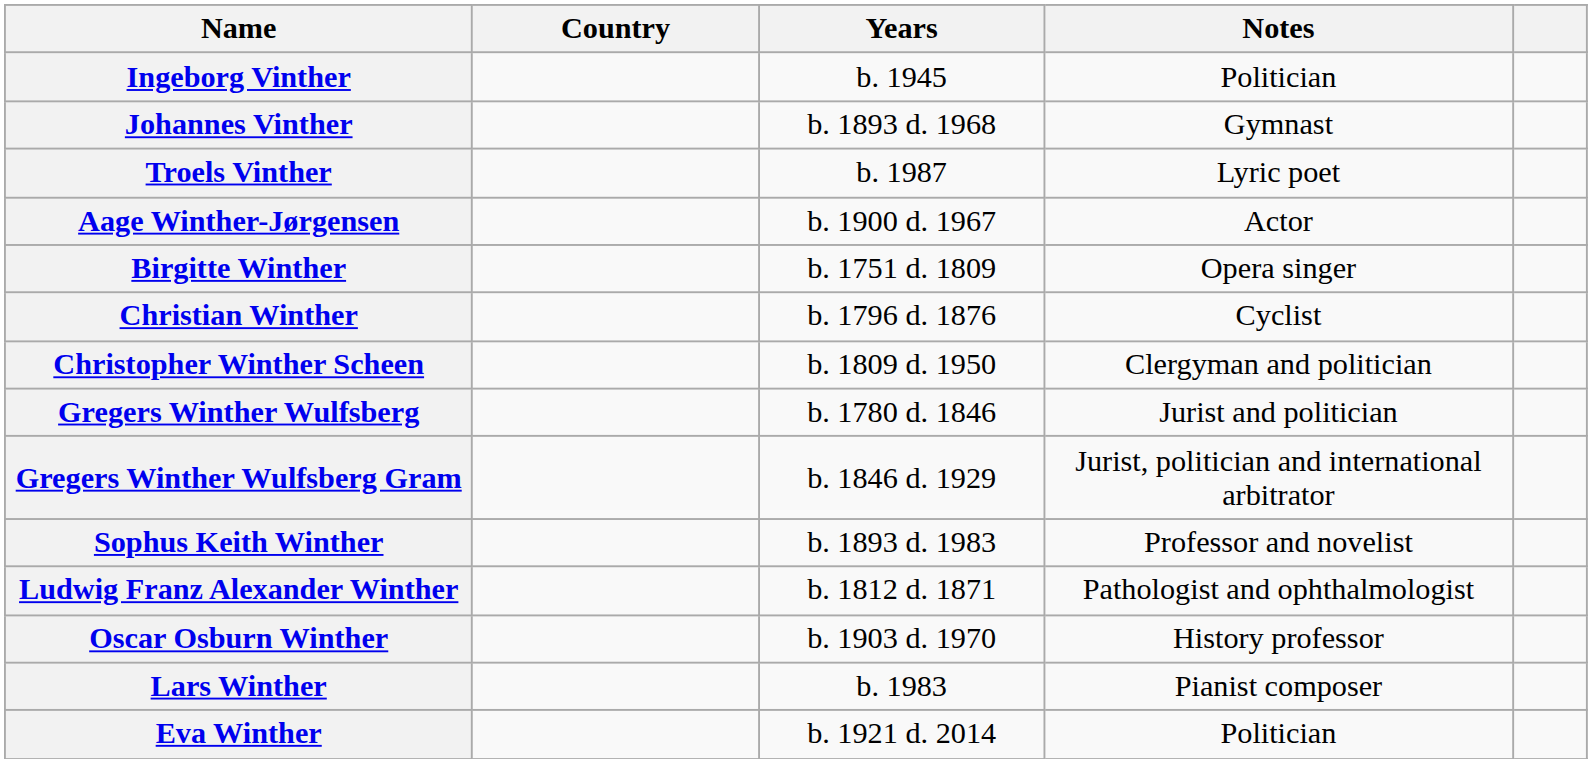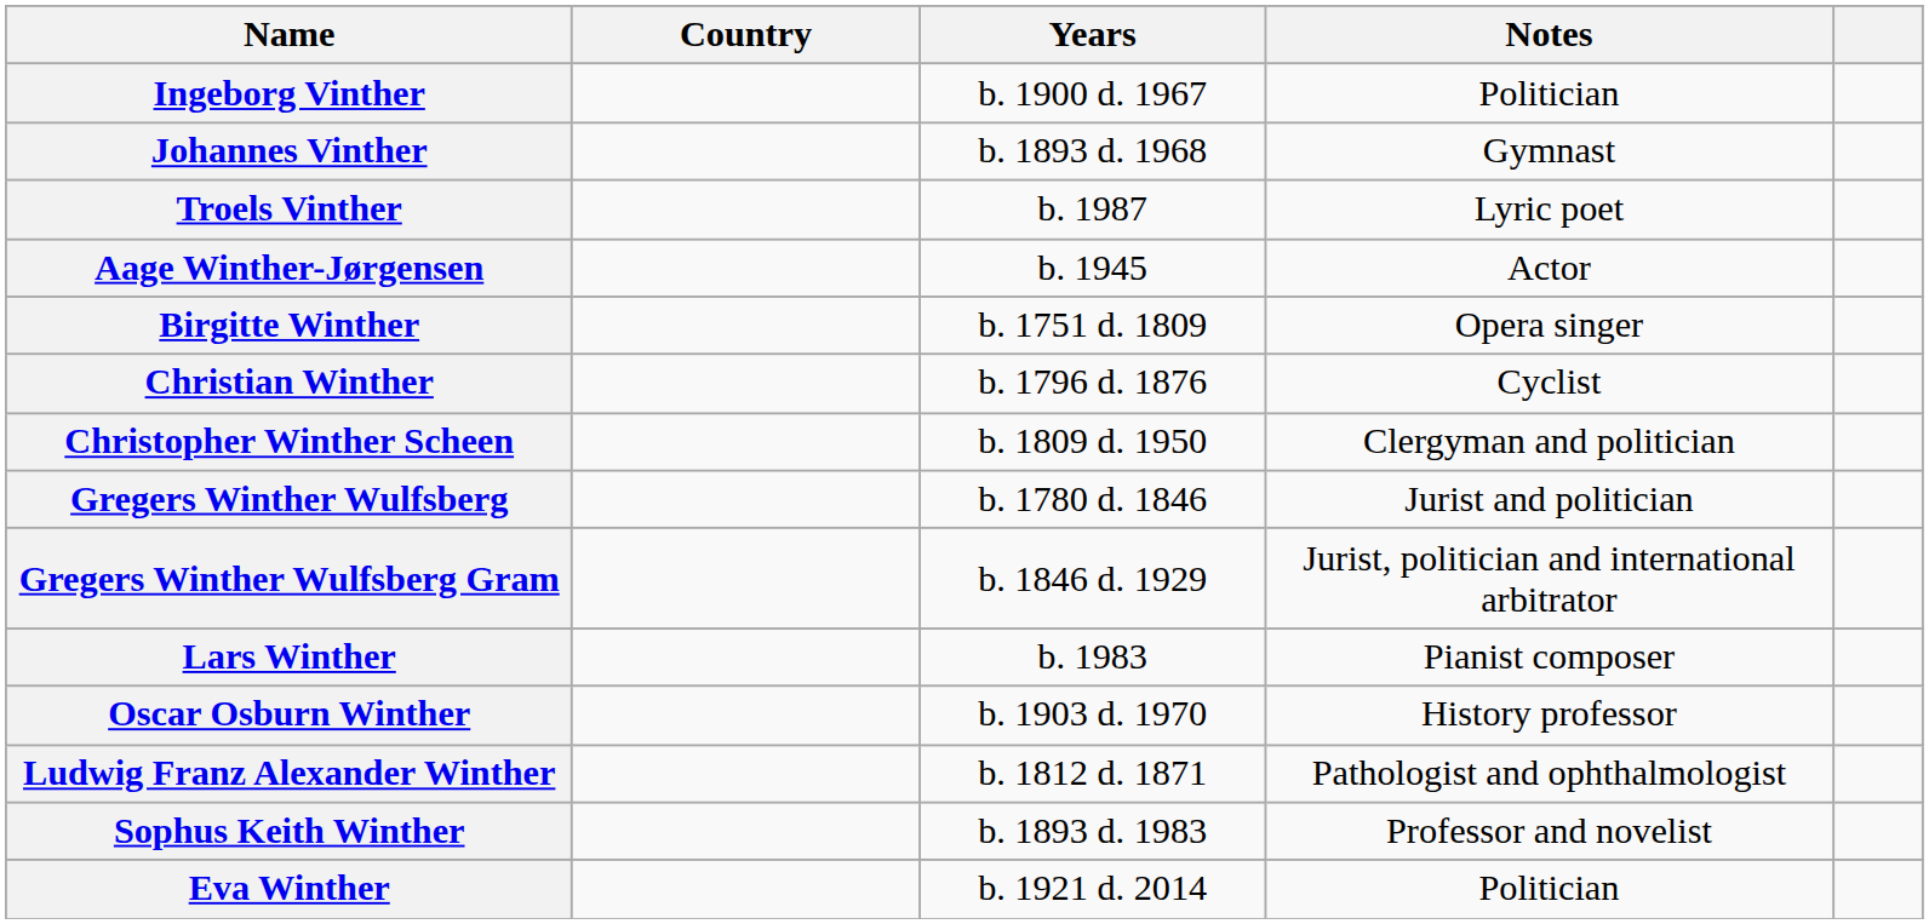Ingeborg Vinther | Years: b. 1945 -> b. 1900 d. 1967
Aage Winther-Jørgensen | Years: b. 1900 d. 1967 -> b. 1945
rows swapped: Lars Winther <-> Sophus Keith Winther
rows swapped: Ludwig Franz Alexander Winther <-> Oscar Osburn Winther
